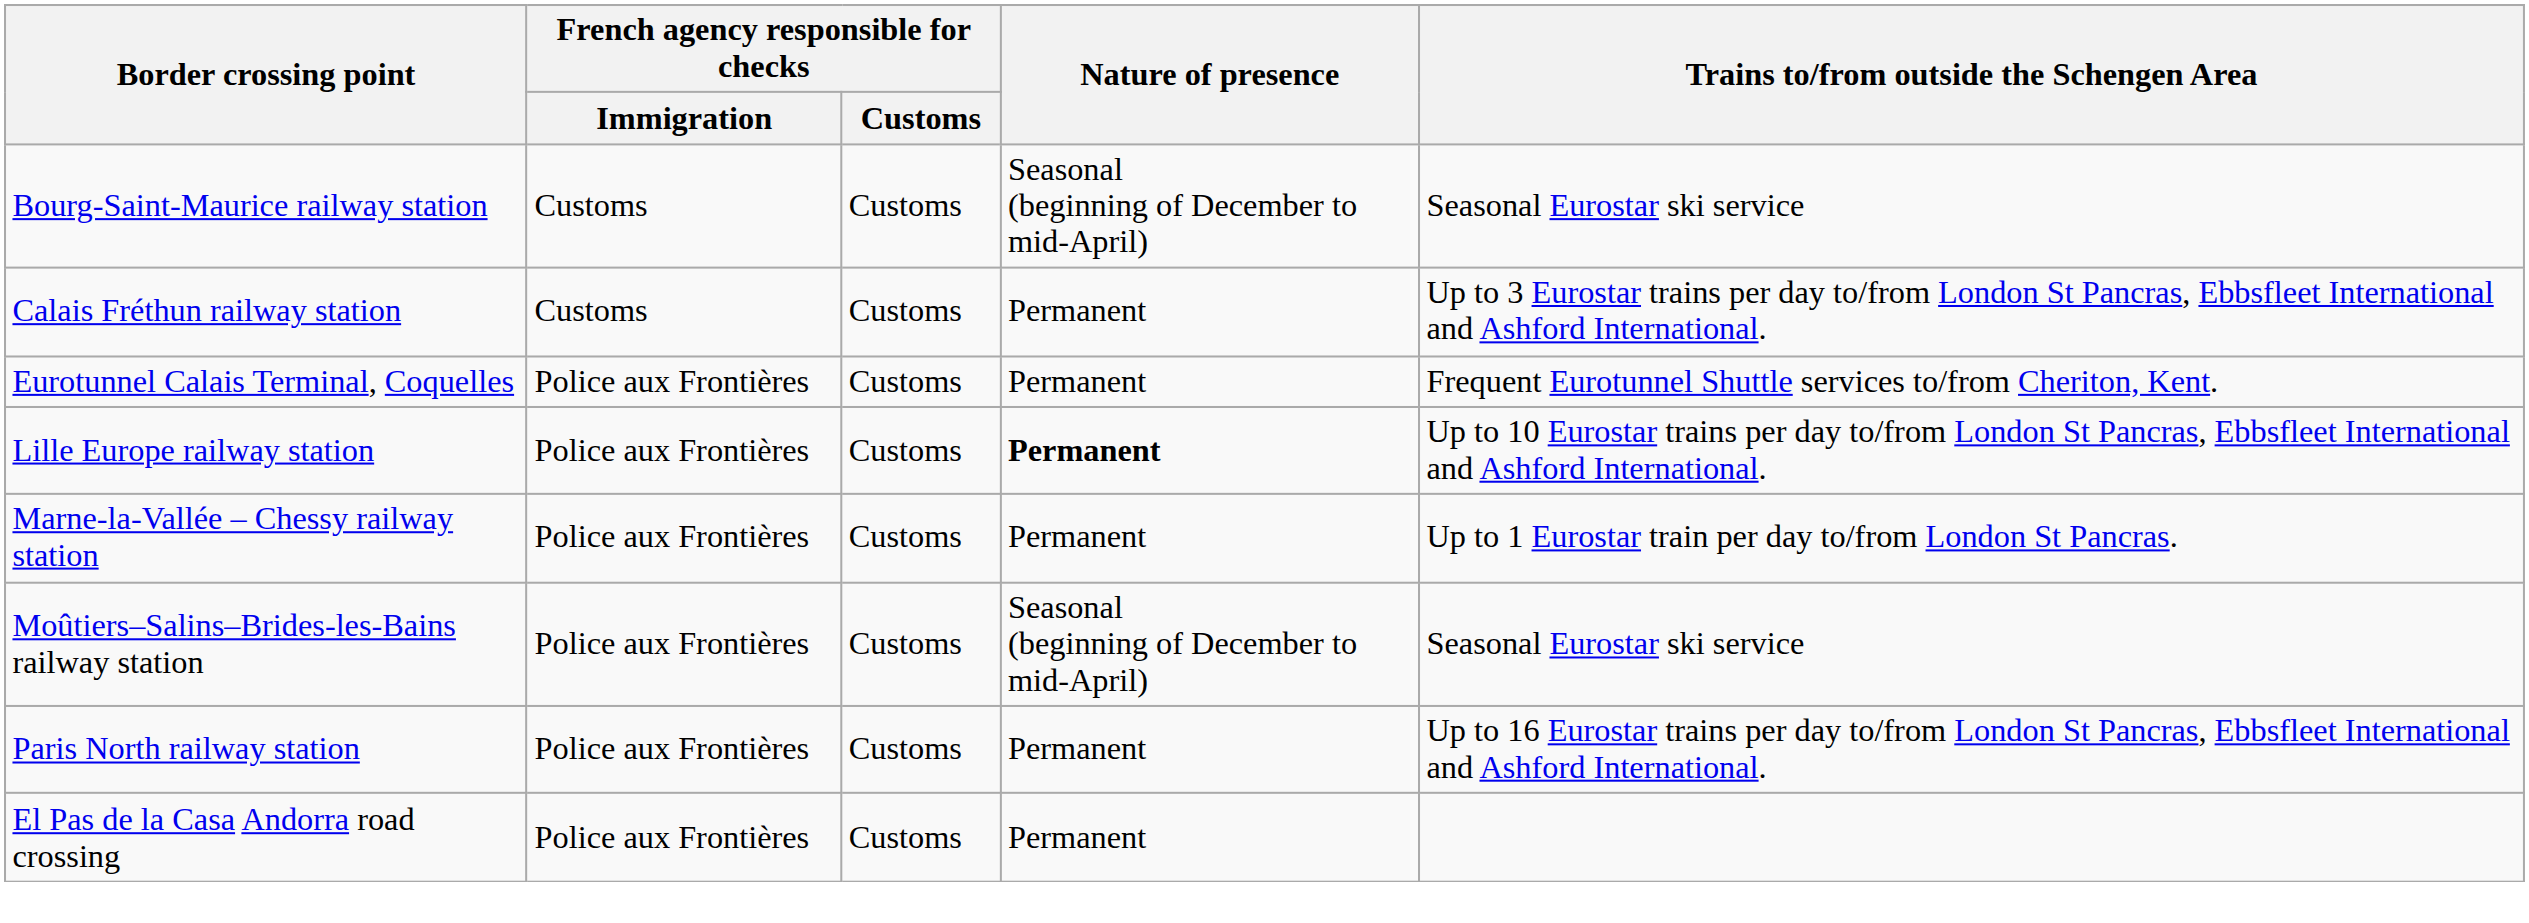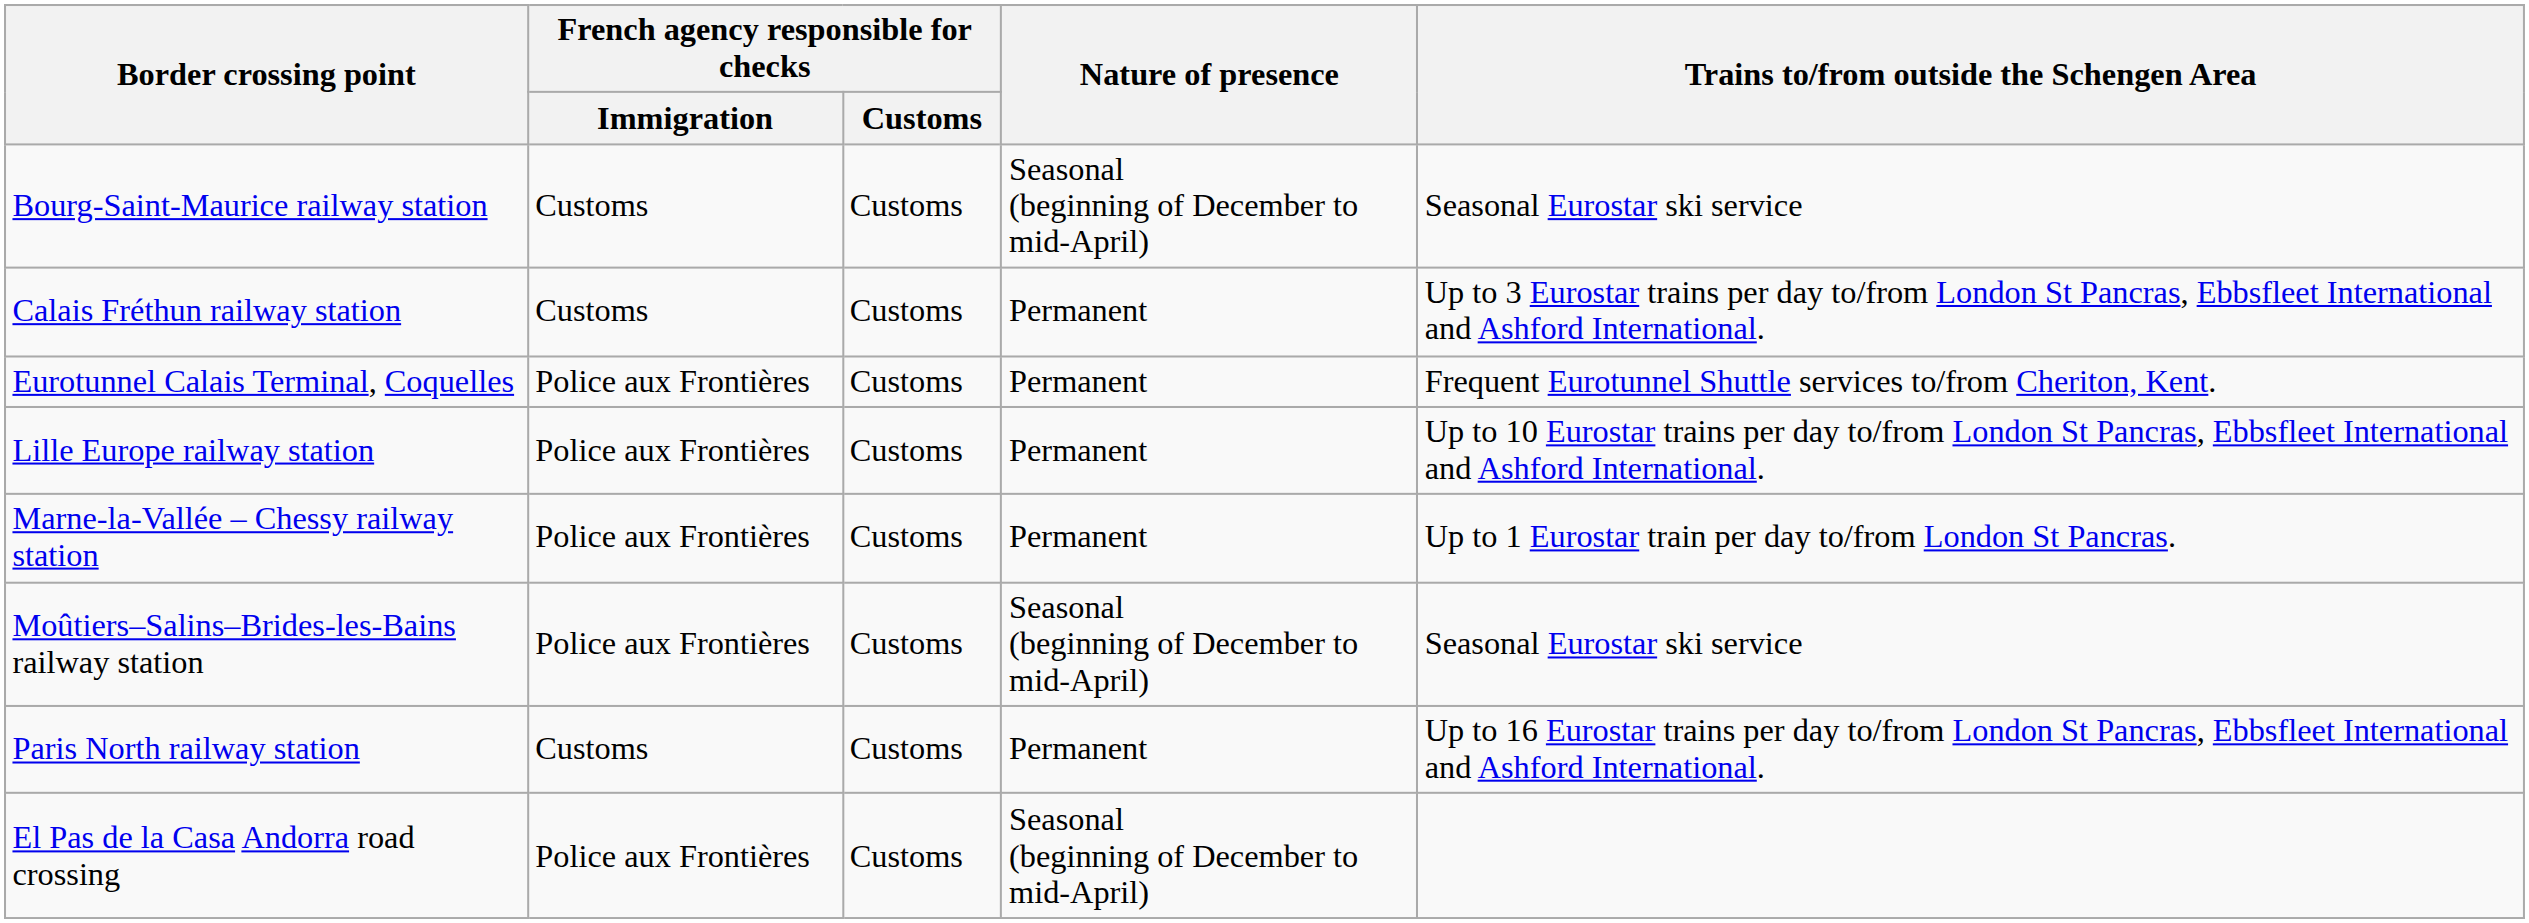Lille Europe railway station | Nature of presence: bold -> normal
Paris North railway station | French agency responsible for checks / Immigration: Police aux Frontières -> Customs
El Pas de la Casa Andorra road crossing | Nature of presence: Permanent -> Seasonal (beginning of December to mid-April)
